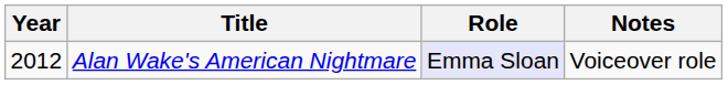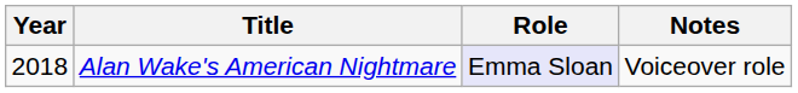Alan Wake's American Nightmare | Year: 2012 -> 2018
